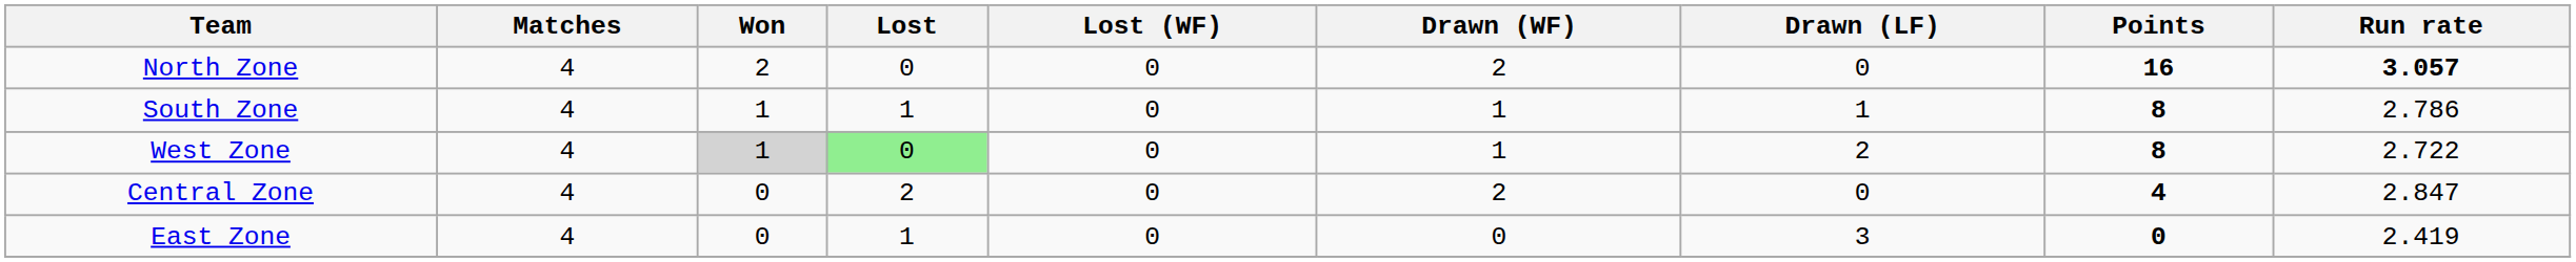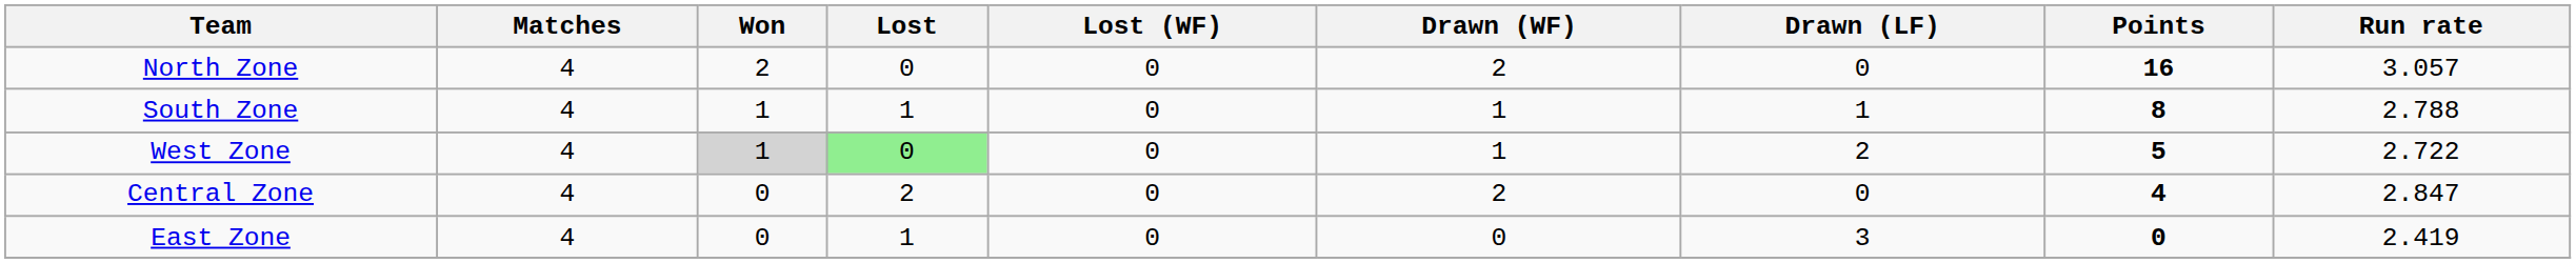North Zone | Run rate: bold -> normal
South Zone | Run rate: 2.786 -> 2.788
West Zone | Points: 8 -> 5
